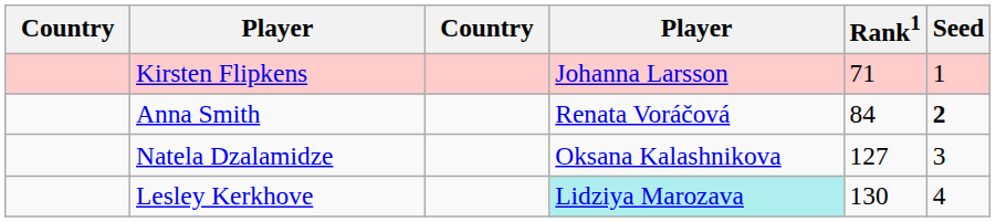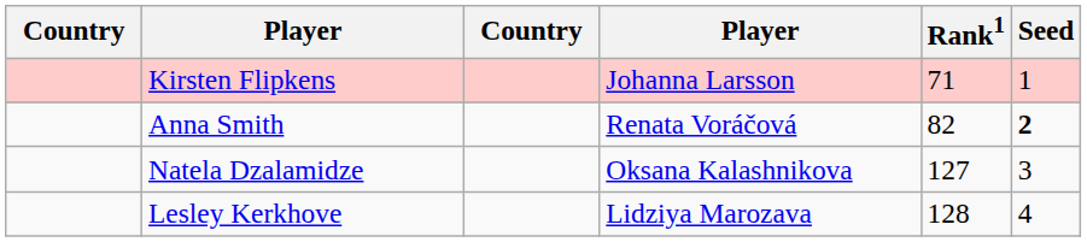Anna Smith | Rank1: 84 -> 82
Lesley Kerkhove | column 4: paleturquoise background -> no background
Lesley Kerkhove | Rank1: 130 -> 128
